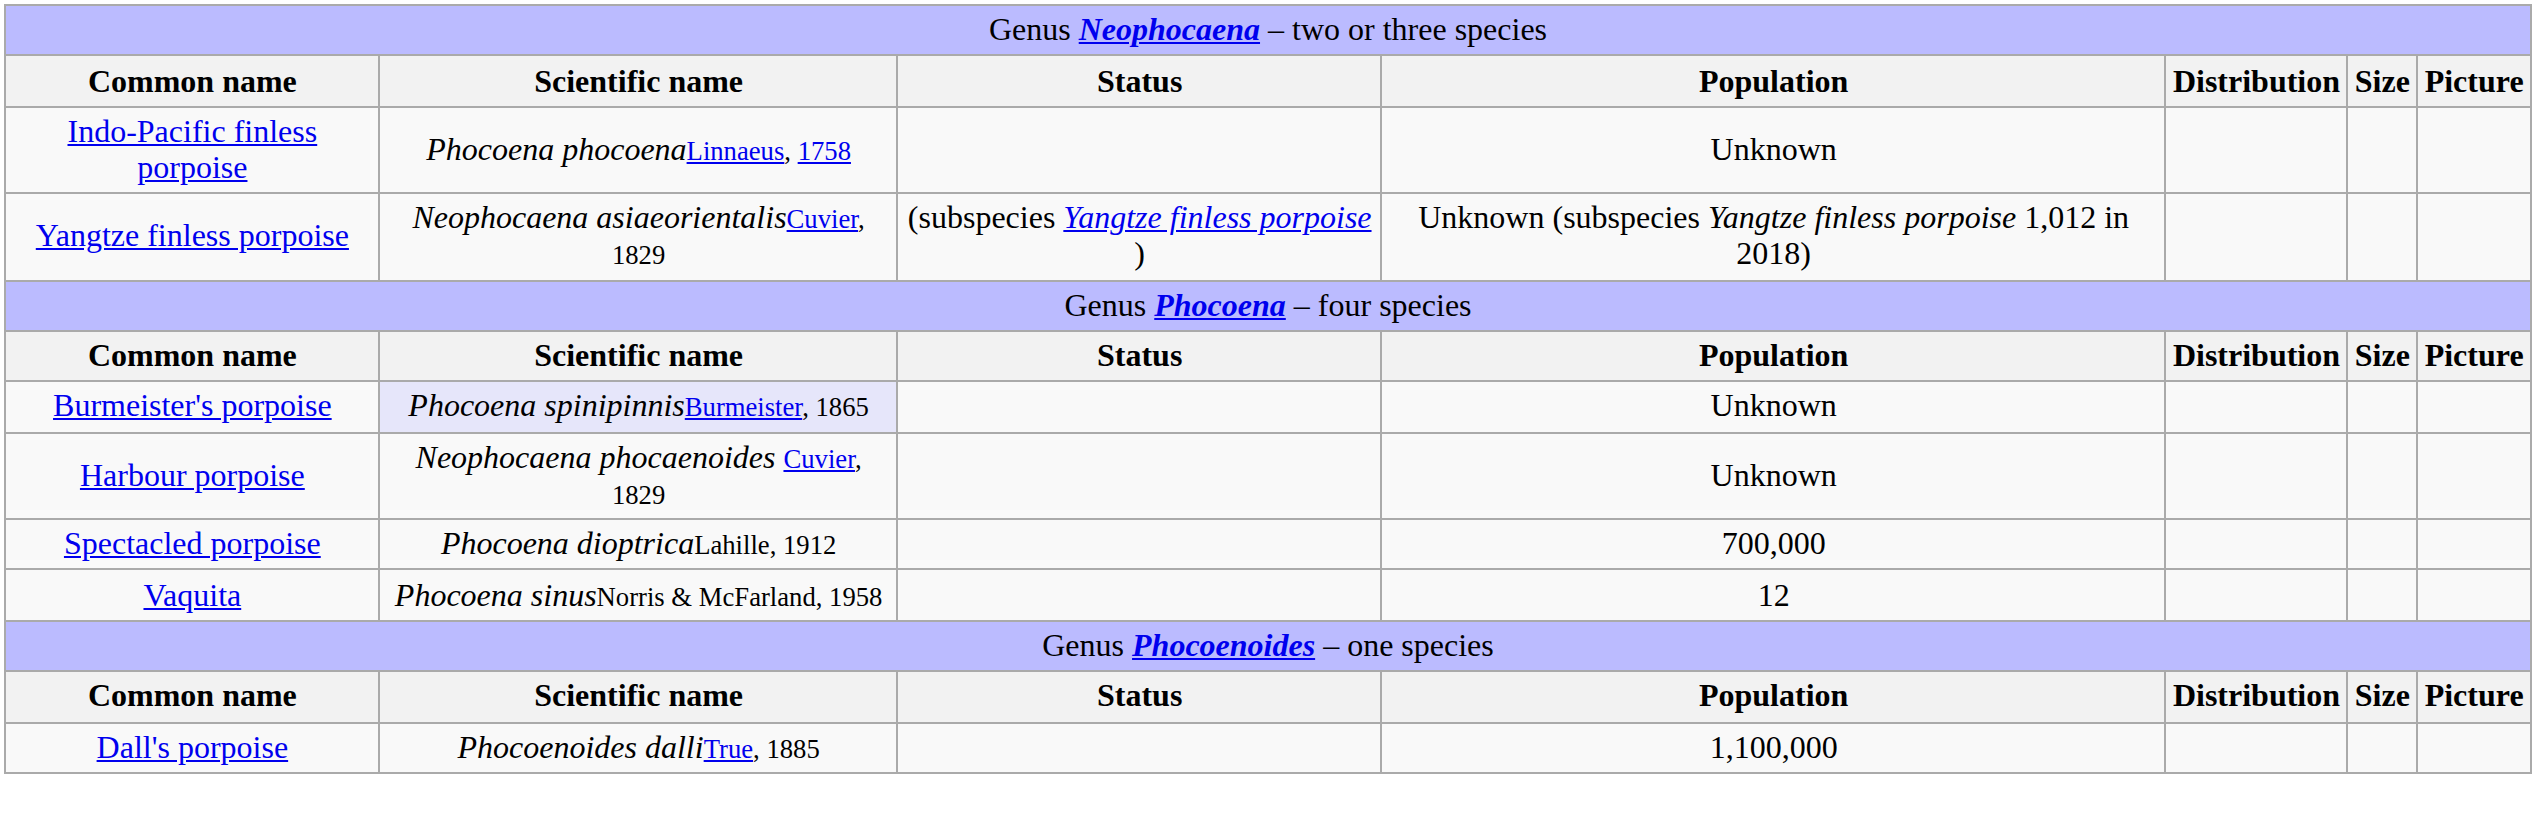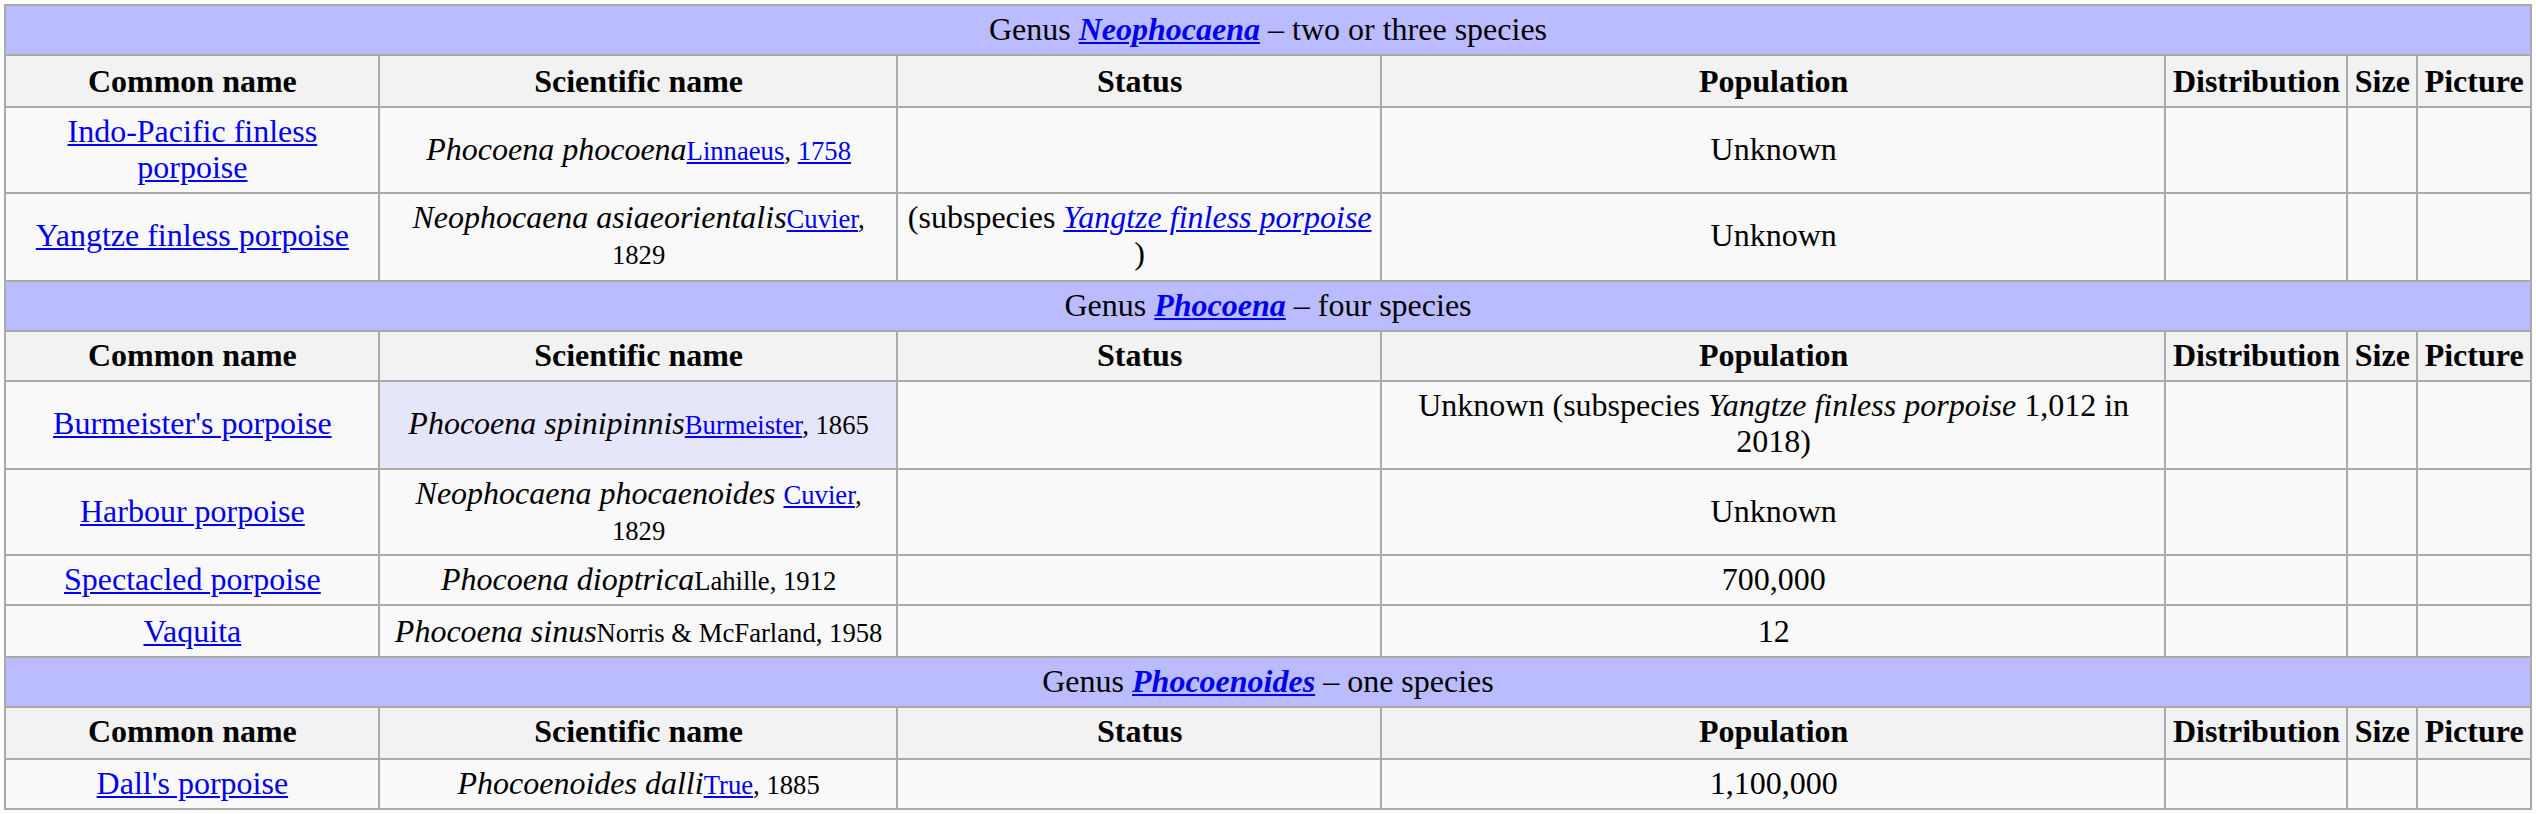Yangtze finless porpoise | column 4: Unknown (subspecies Yangtze finless porpoise 1,012 in 2018) -> Unknown
Burmeister's porpoise | column 4: Unknown -> Unknown (subspecies Yangtze finless porpoise 1,012 in 2018)
